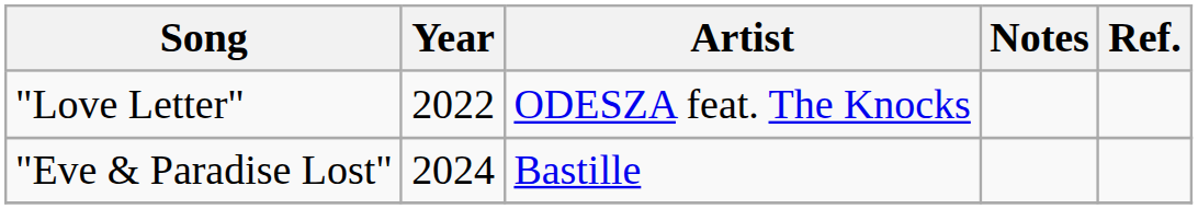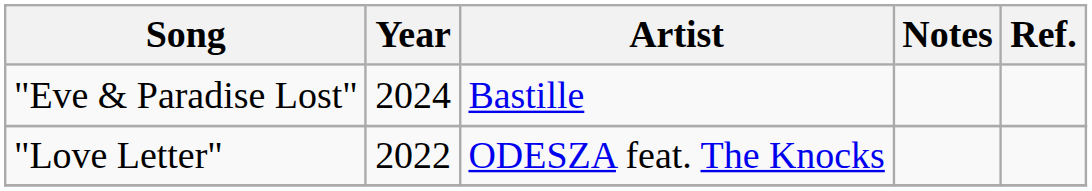rows swapped: "Love Letter" <-> "Eve & Paradise Lost"
